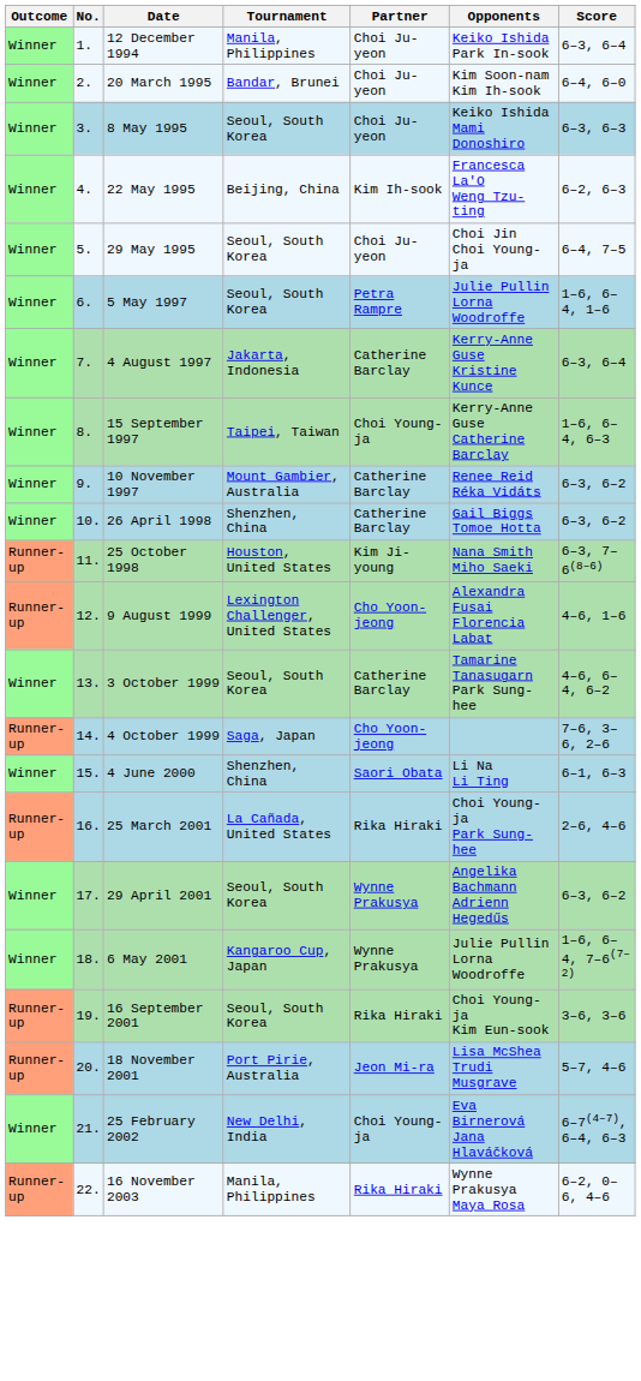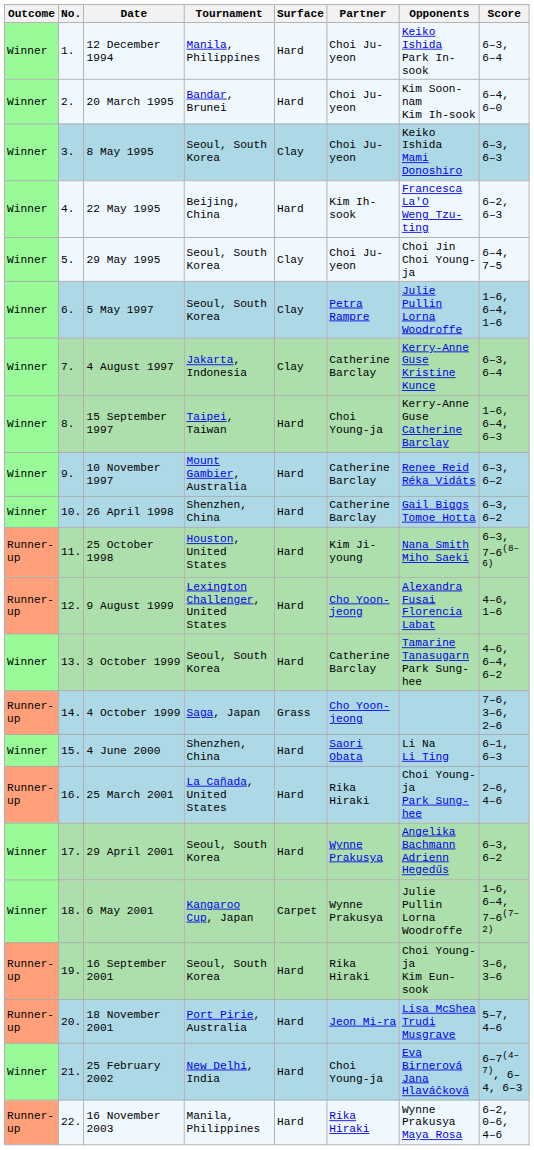+ column: Surface | Hard | Hard | Clay | Hard | Clay | Clay | Clay | Hard | Hard | Hard | Hard | Hard | Hard | Grass | Hard | Hard | Hard | Carpet | Hard | Hard | Hard | Hard
